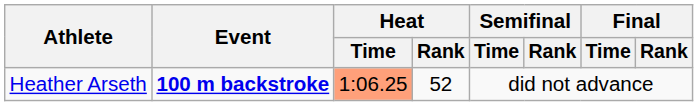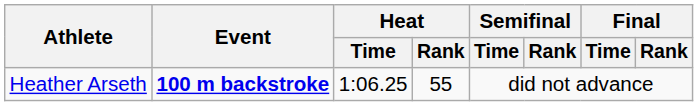Heather Arseth | Heat / Time: lightsalmon background -> no background
Heather Arseth | Heat / Rank: 52 -> 55
